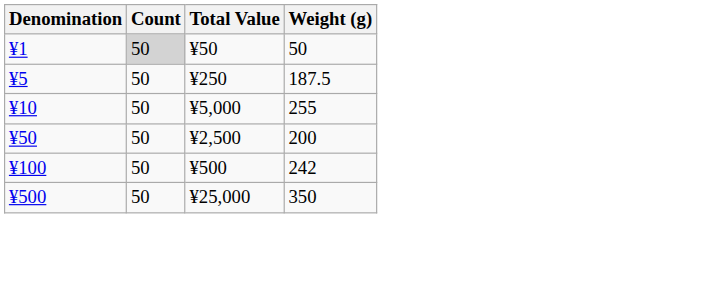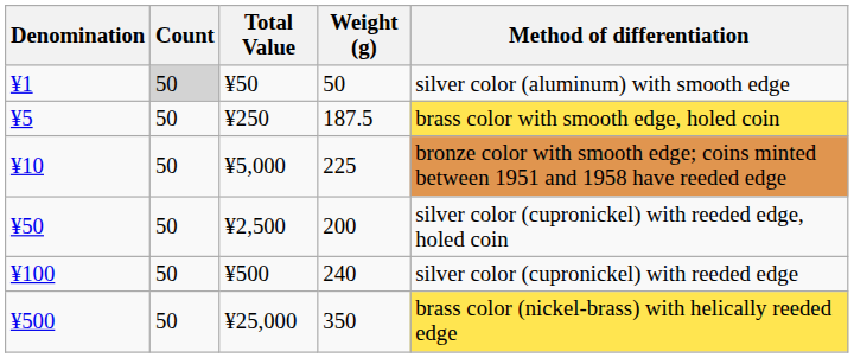+ column: Method of differentiation | silver color (aluminum) with smooth edge | brass color with smooth edge, holed coin | bronze color with smooth edge; coins minted between 1951 and 1958 have reeded edge | silver color (cupronickel) with reeded edge, holed coin | silver color (cupronickel) with reeded edge | brass color (nickel-brass) with helically reeded edge
¥10 | Weight (g): 255 -> 225
¥100 | Weight (g): 242 -> 240
